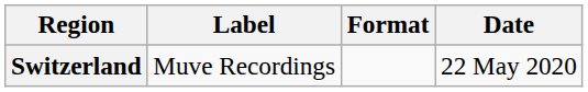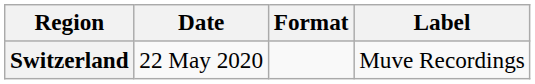columns swapped: Date <-> Label
